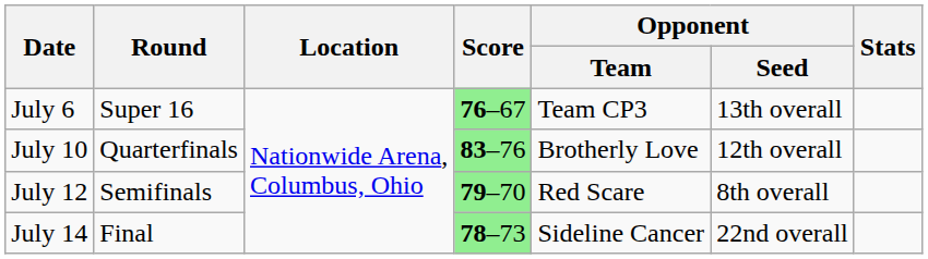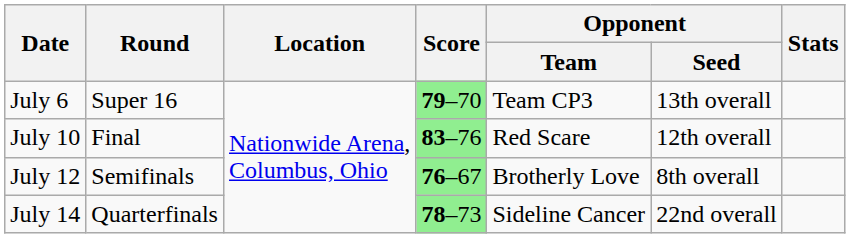July 6 | Score: 76–67 -> 79–70
July 10 | Round: Quarterfinals -> Final
July 10 | Opponent / Team: Brotherly Love -> Red Scare
July 12 | Score: 79–70 -> 76–67
July 12 | Opponent / Team: Red Scare -> Brotherly Love
July 14 | Round: Final -> Quarterfinals
